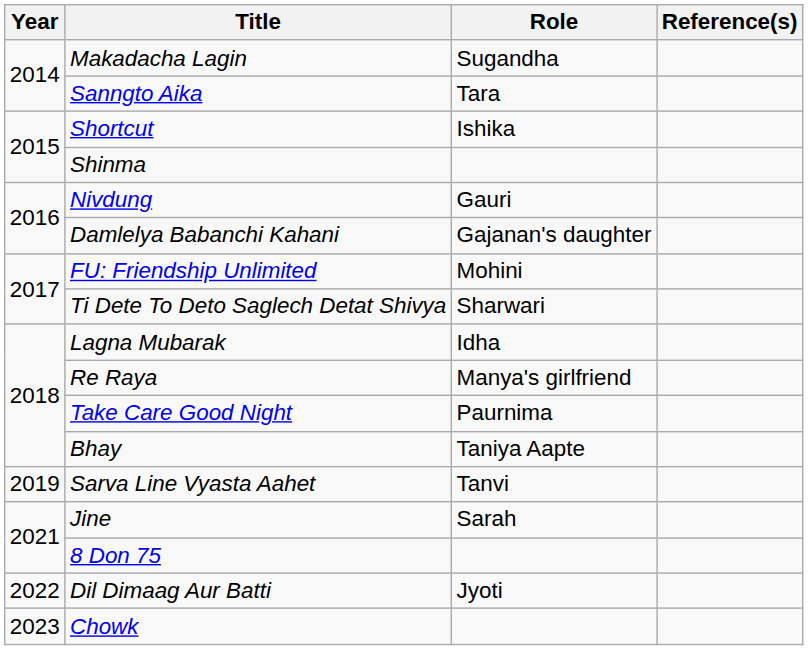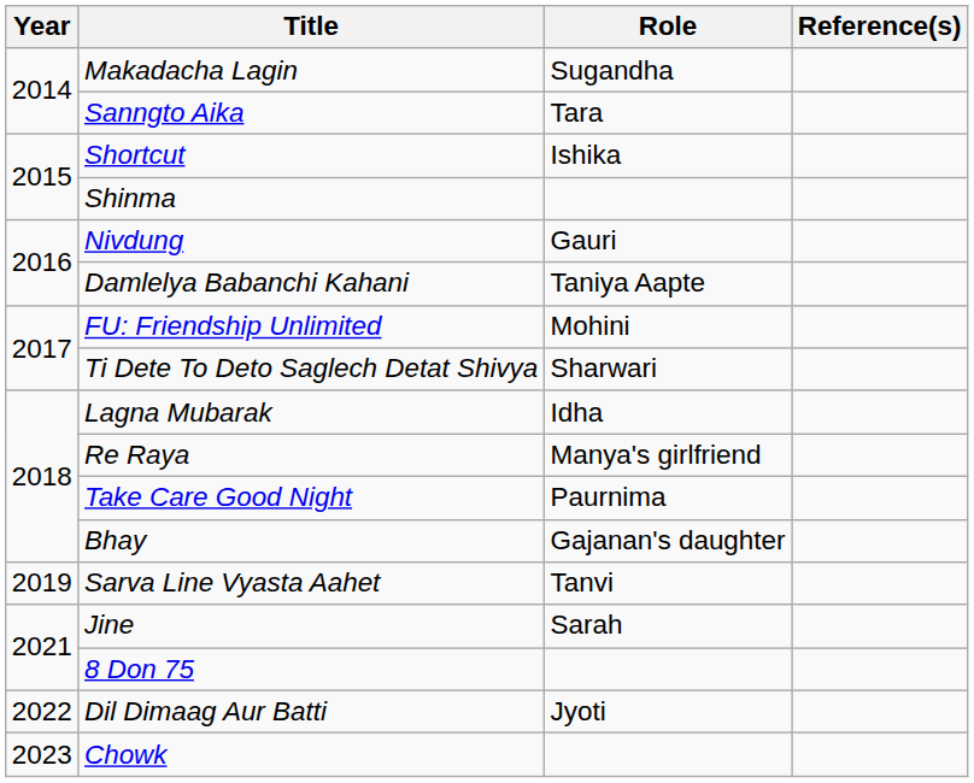Damlelya Babanchi Kahani | Role: Gajanan's daughter -> Taniya Aapte
Bhay | Role: Taniya Aapte -> Gajanan's daughter
